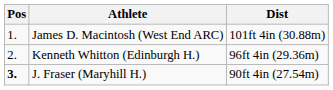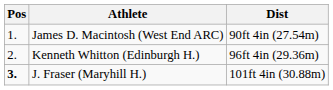James D. Macintosh (West End ARC) | Dist: 101ft 4in (30.88m) -> 90ft 4in (27.54m)
J. Fraser (Maryhill H.) | Dist: 90ft 4in (27.54m) -> 101ft 4in (30.88m)
